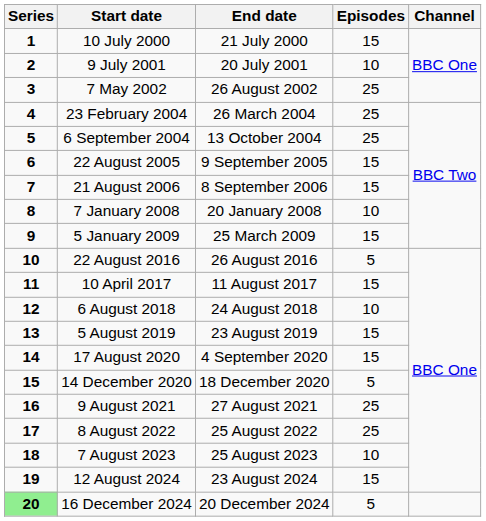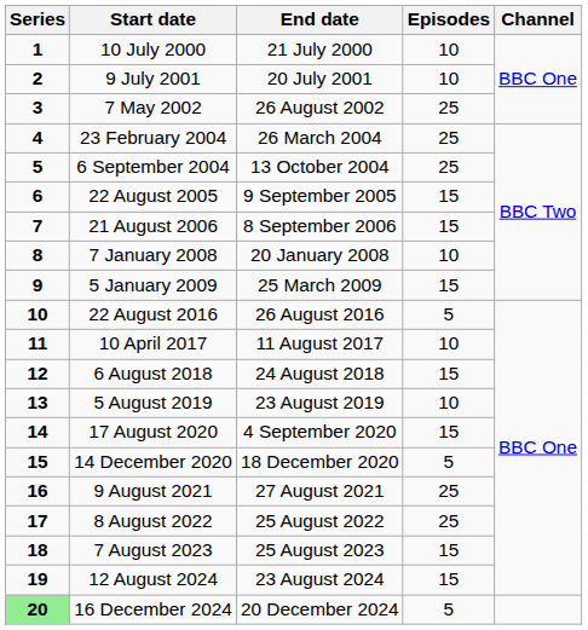10 July 2000 | Episodes: 15 -> 10
10 April 2017 | Episodes: 15 -> 10
6 August 2018 | Episodes: 10 -> 15
5 August 2019 | Episodes: 15 -> 10
7 August 2023 | Episodes: 10 -> 15
